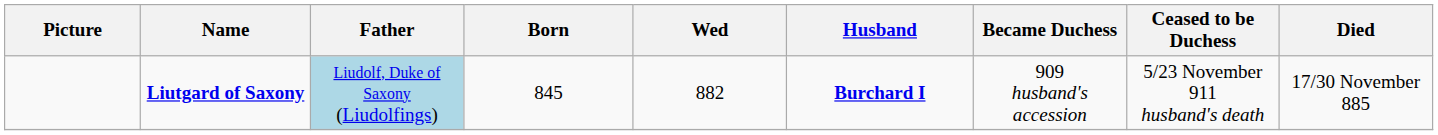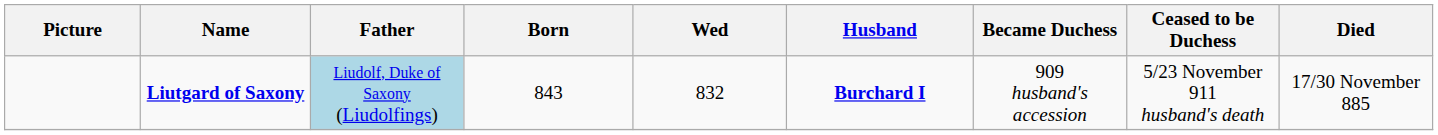Liutgard of Saxony | Born: 845 -> 843
Liutgard of Saxony | Wed: 882 -> 832
